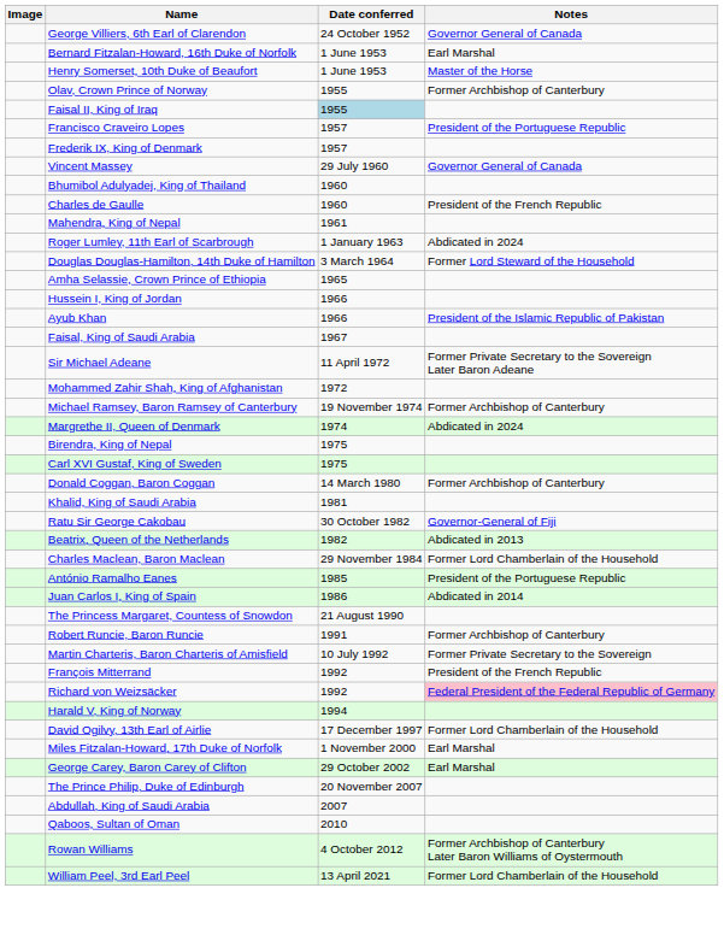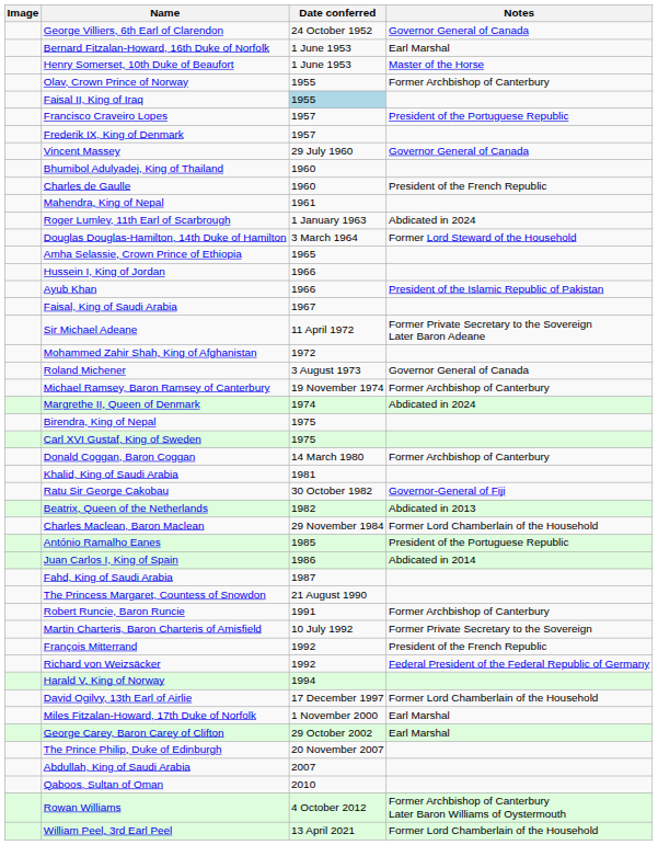+ row: Roland Michener | 3 August 1973 | Governor General of Canada
+ row: Fahd, King of Saudi Arabia | 1987
Richard von Weizsäcker | Notes: pink background -> no background
